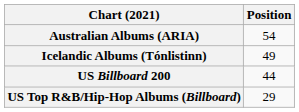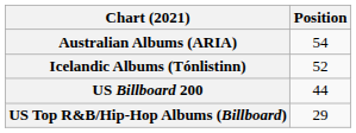Icelandic Albums (Tónlistinn) | Position: 49 -> 52
